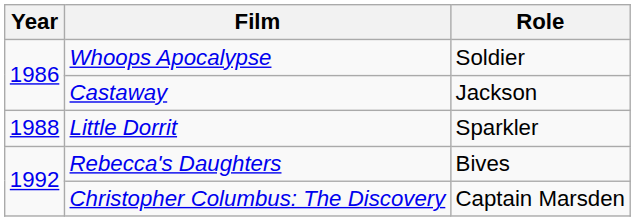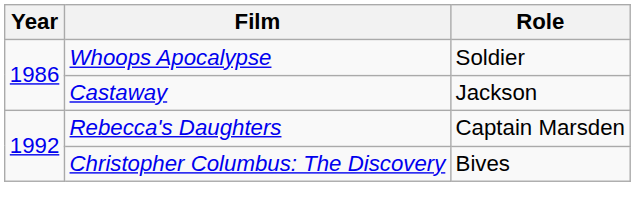- row: 1988 | Little Dorrit | Sparkler
Rebecca's Daughters | Role: Bives -> Captain Marsden
Christopher Columbus: The Discovery | Role: Captain Marsden -> Bives
